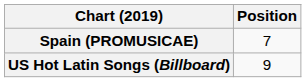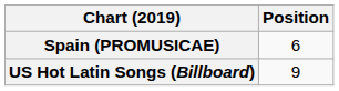Spain (PROMUSICAE) | Position: 7 -> 6
